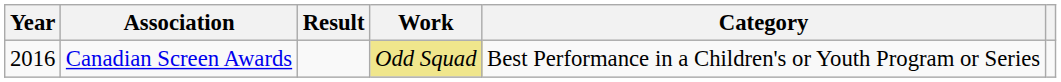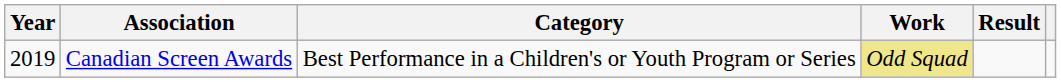columns swapped: Category <-> Result
Canadian Screen Awards | Year: 2016 -> 2019
